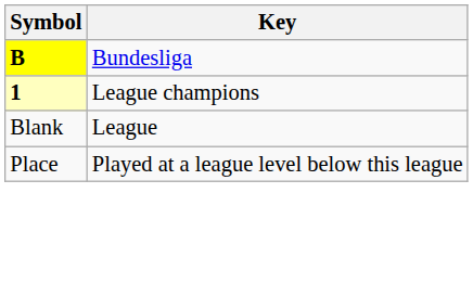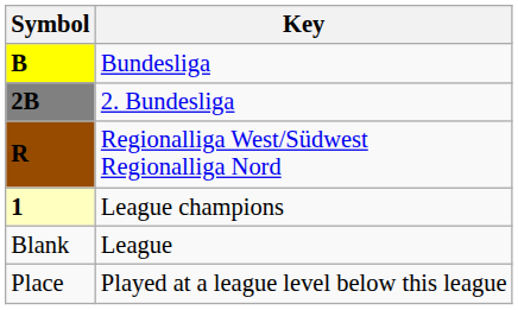+ row: 2B | 2. Bundesliga
+ row: R | Regionalliga West/Südwest Regionalliga Nord
